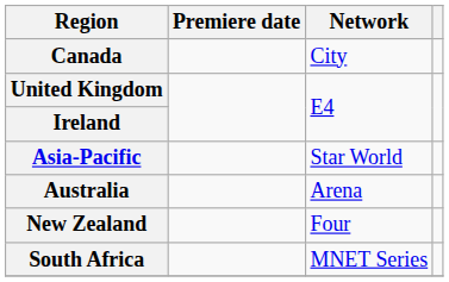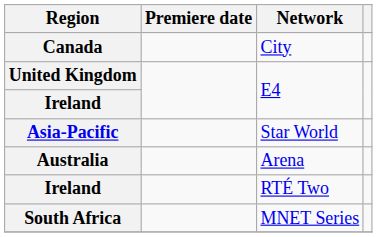- row: New Zealand | Four
+ row: Ireland | RTÉ Two
